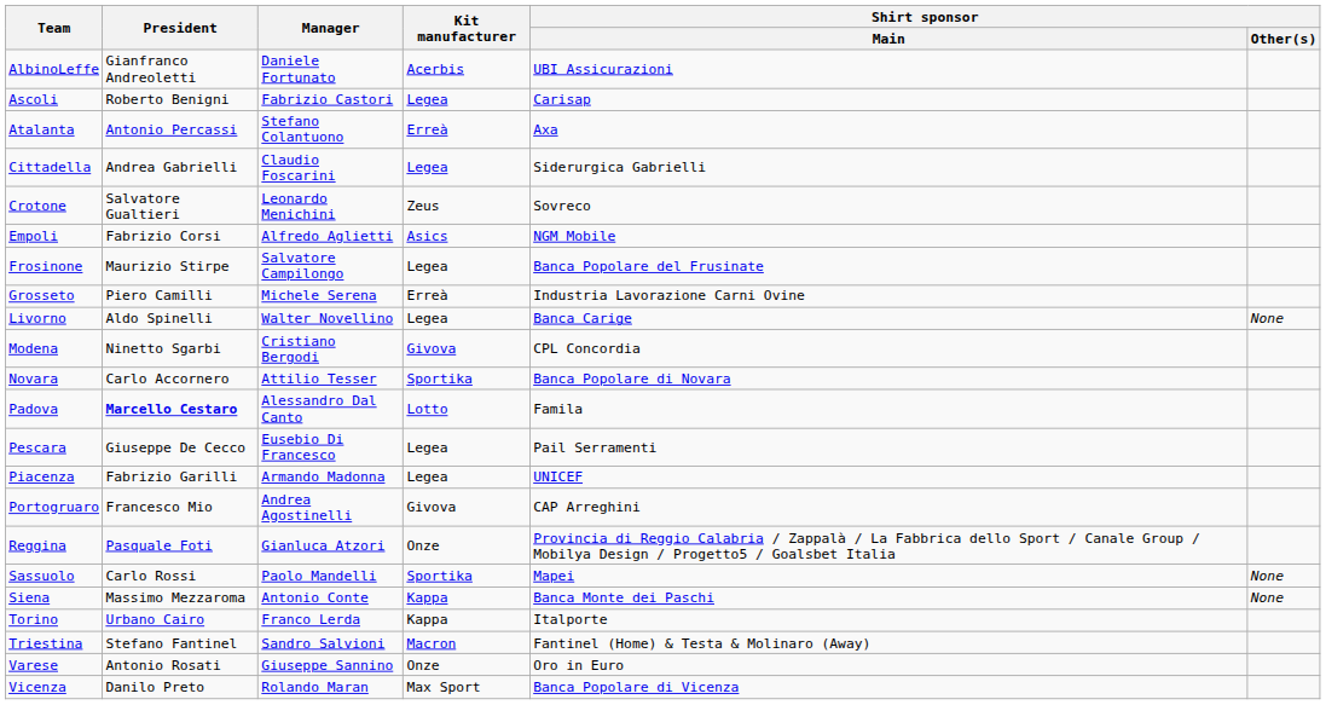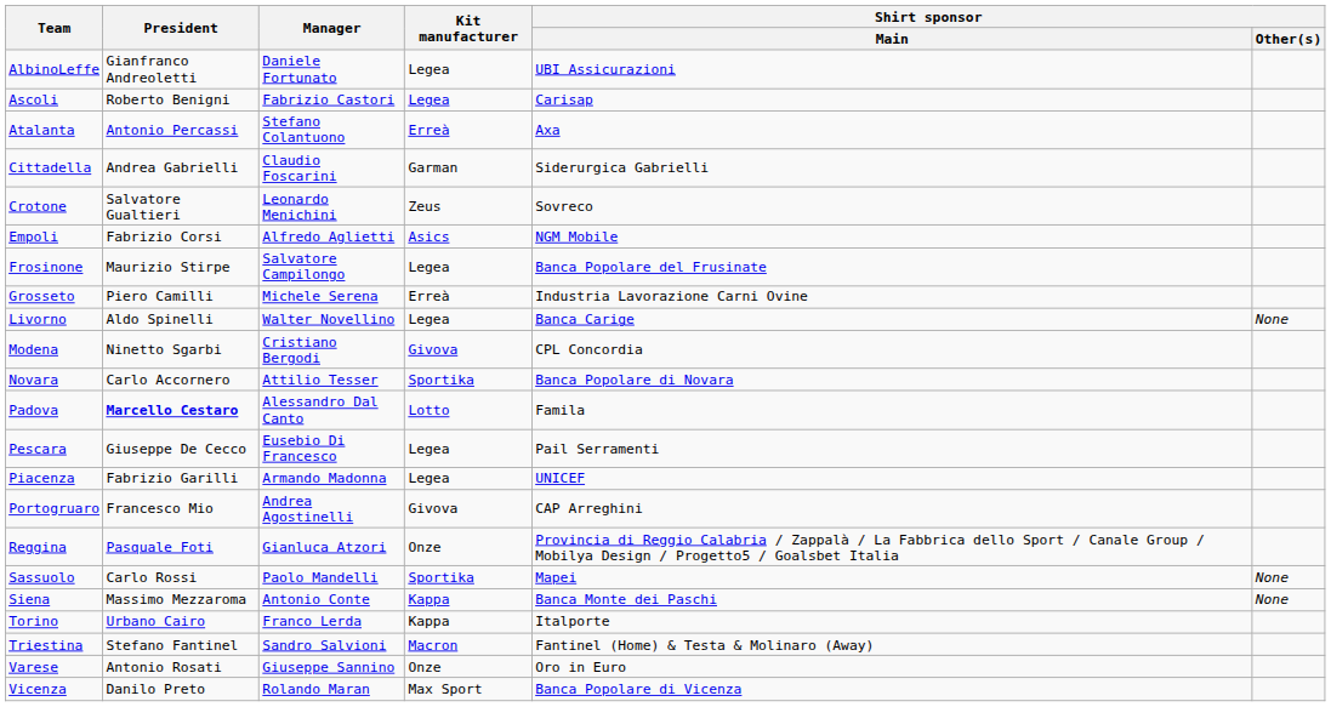AlbinoLeffe | Kit manufacturer: Acerbis -> Legea
Cittadella | Kit manufacturer: Legea -> Garman
